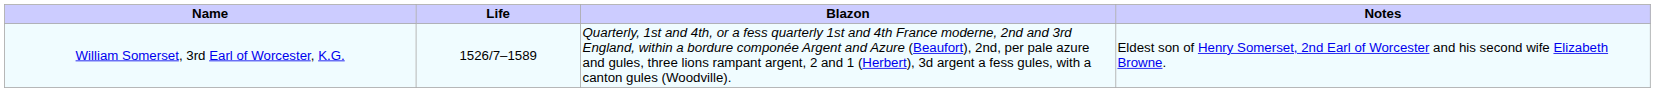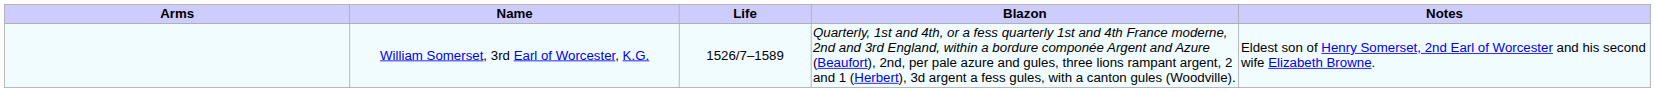+ column: Arms
